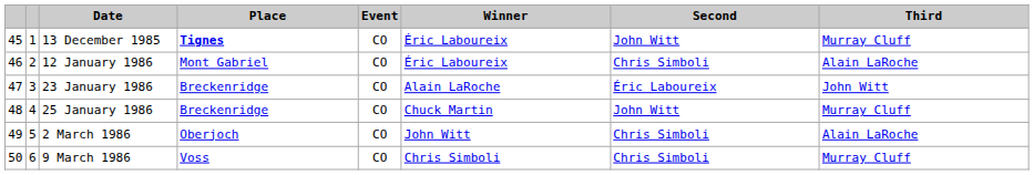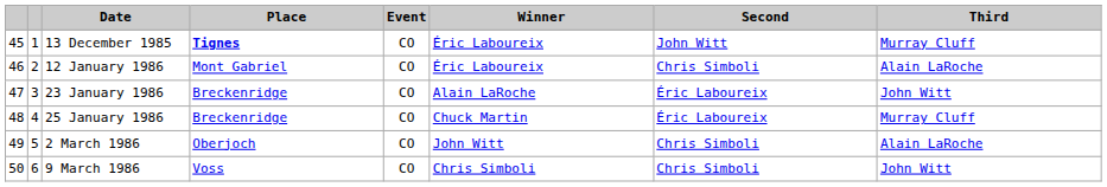25 January 1986 | Second: John Witt -> Éric Laboureix
9 March 1986 | Third: Murray Cluff -> John Witt
